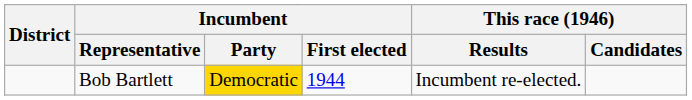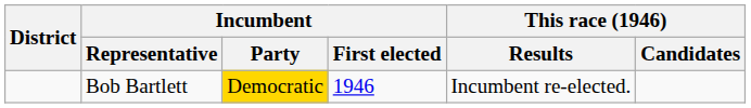Bob Bartlett | Incumbent / First elected: 1944 -> 1946
